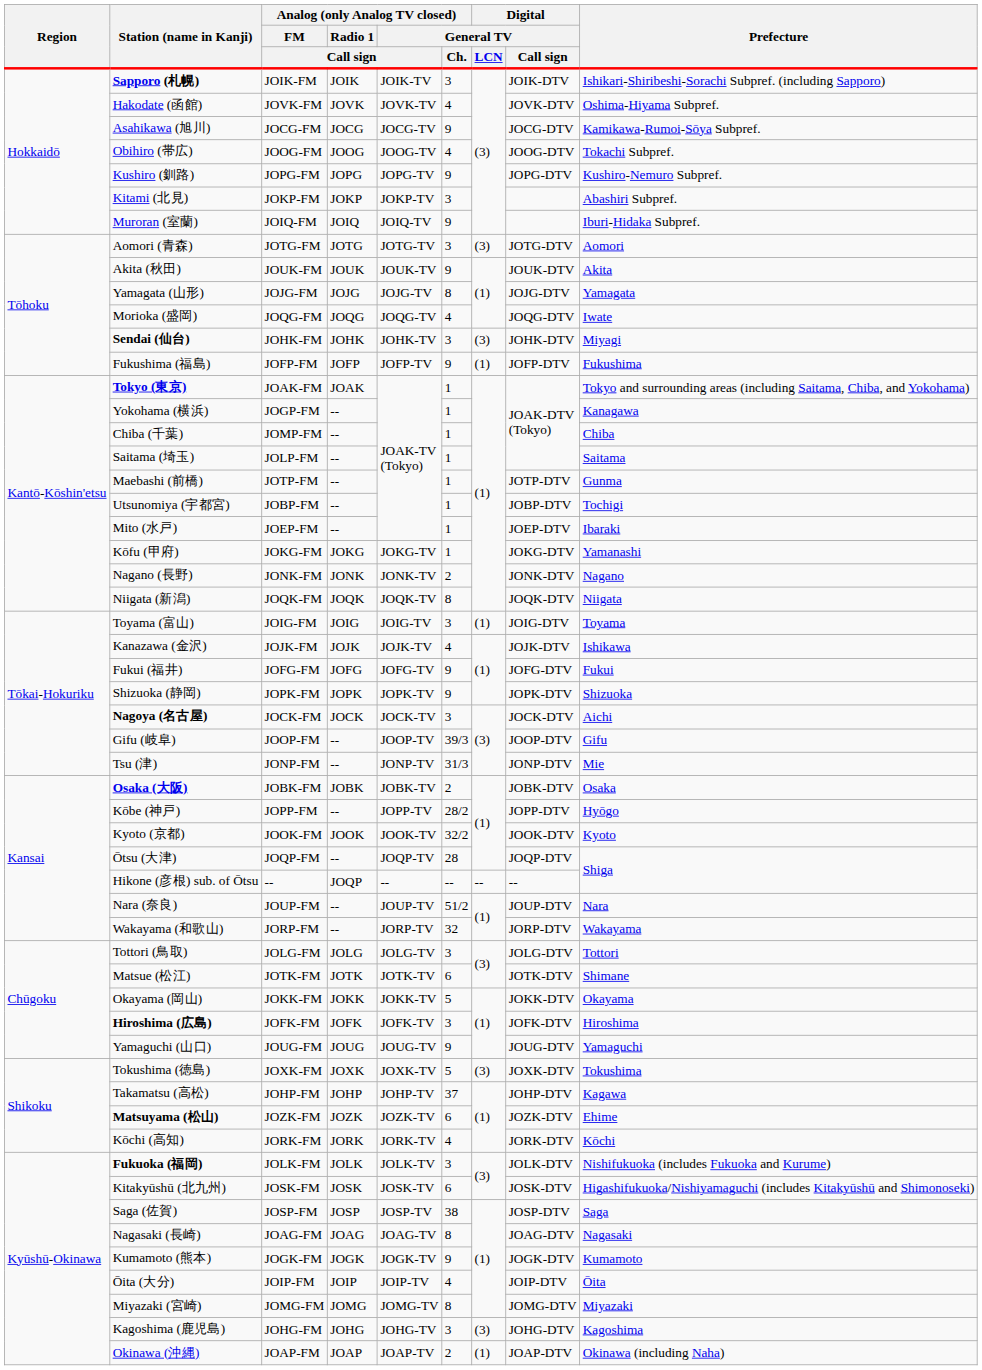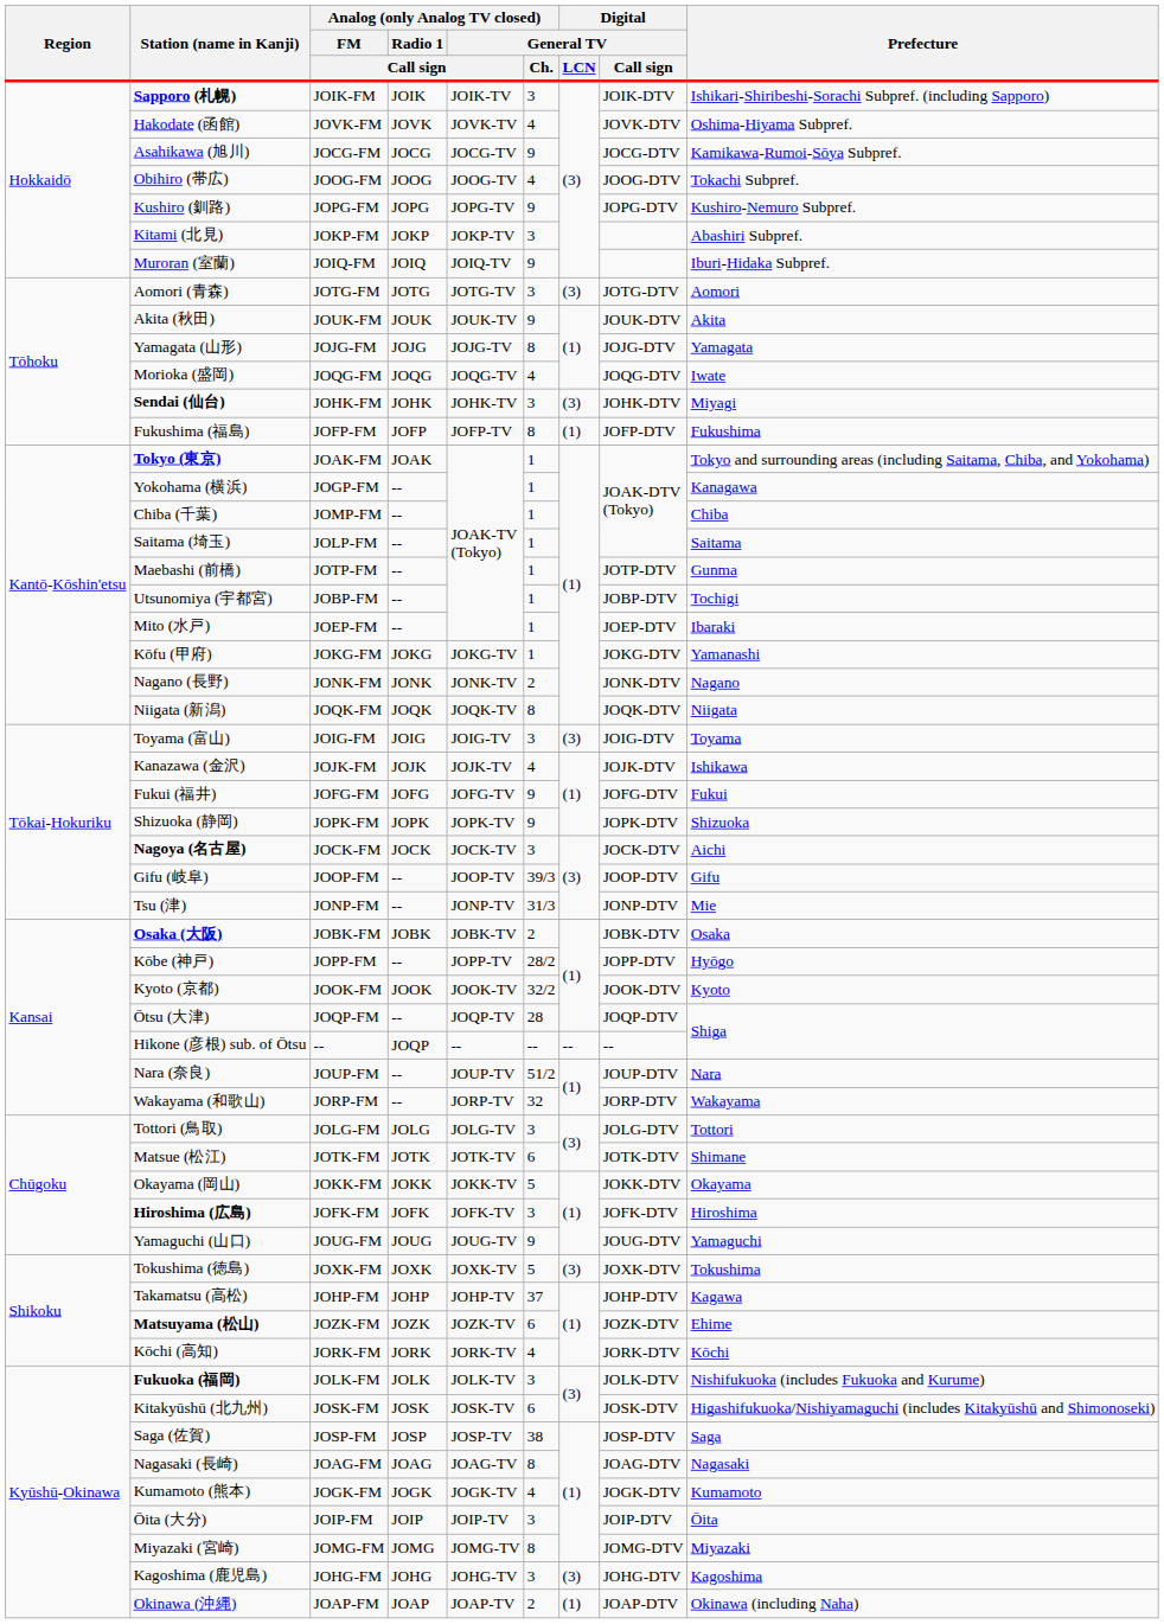Fukushima (福島) | Analog (only Analog TV closed) / General TV / Ch.: 9 -> 8
Toyama (富山) | Digital / General TV / LCN: (1) -> (3)
Kumamoto (熊本) | Analog (only Analog TV closed) / General TV / Ch.: 9 -> 4
Ōita (大分) | Analog (only Analog TV closed) / General TV / Ch.: 4 -> 3
